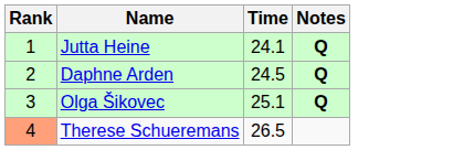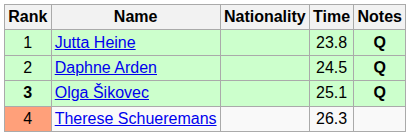+ column: Nationality
Jutta Heine | Time: 24.1 -> 23.8
Olga Šikovec | Rank: normal -> bold
Therese Schueremans | Time: 26.5 -> 26.3
